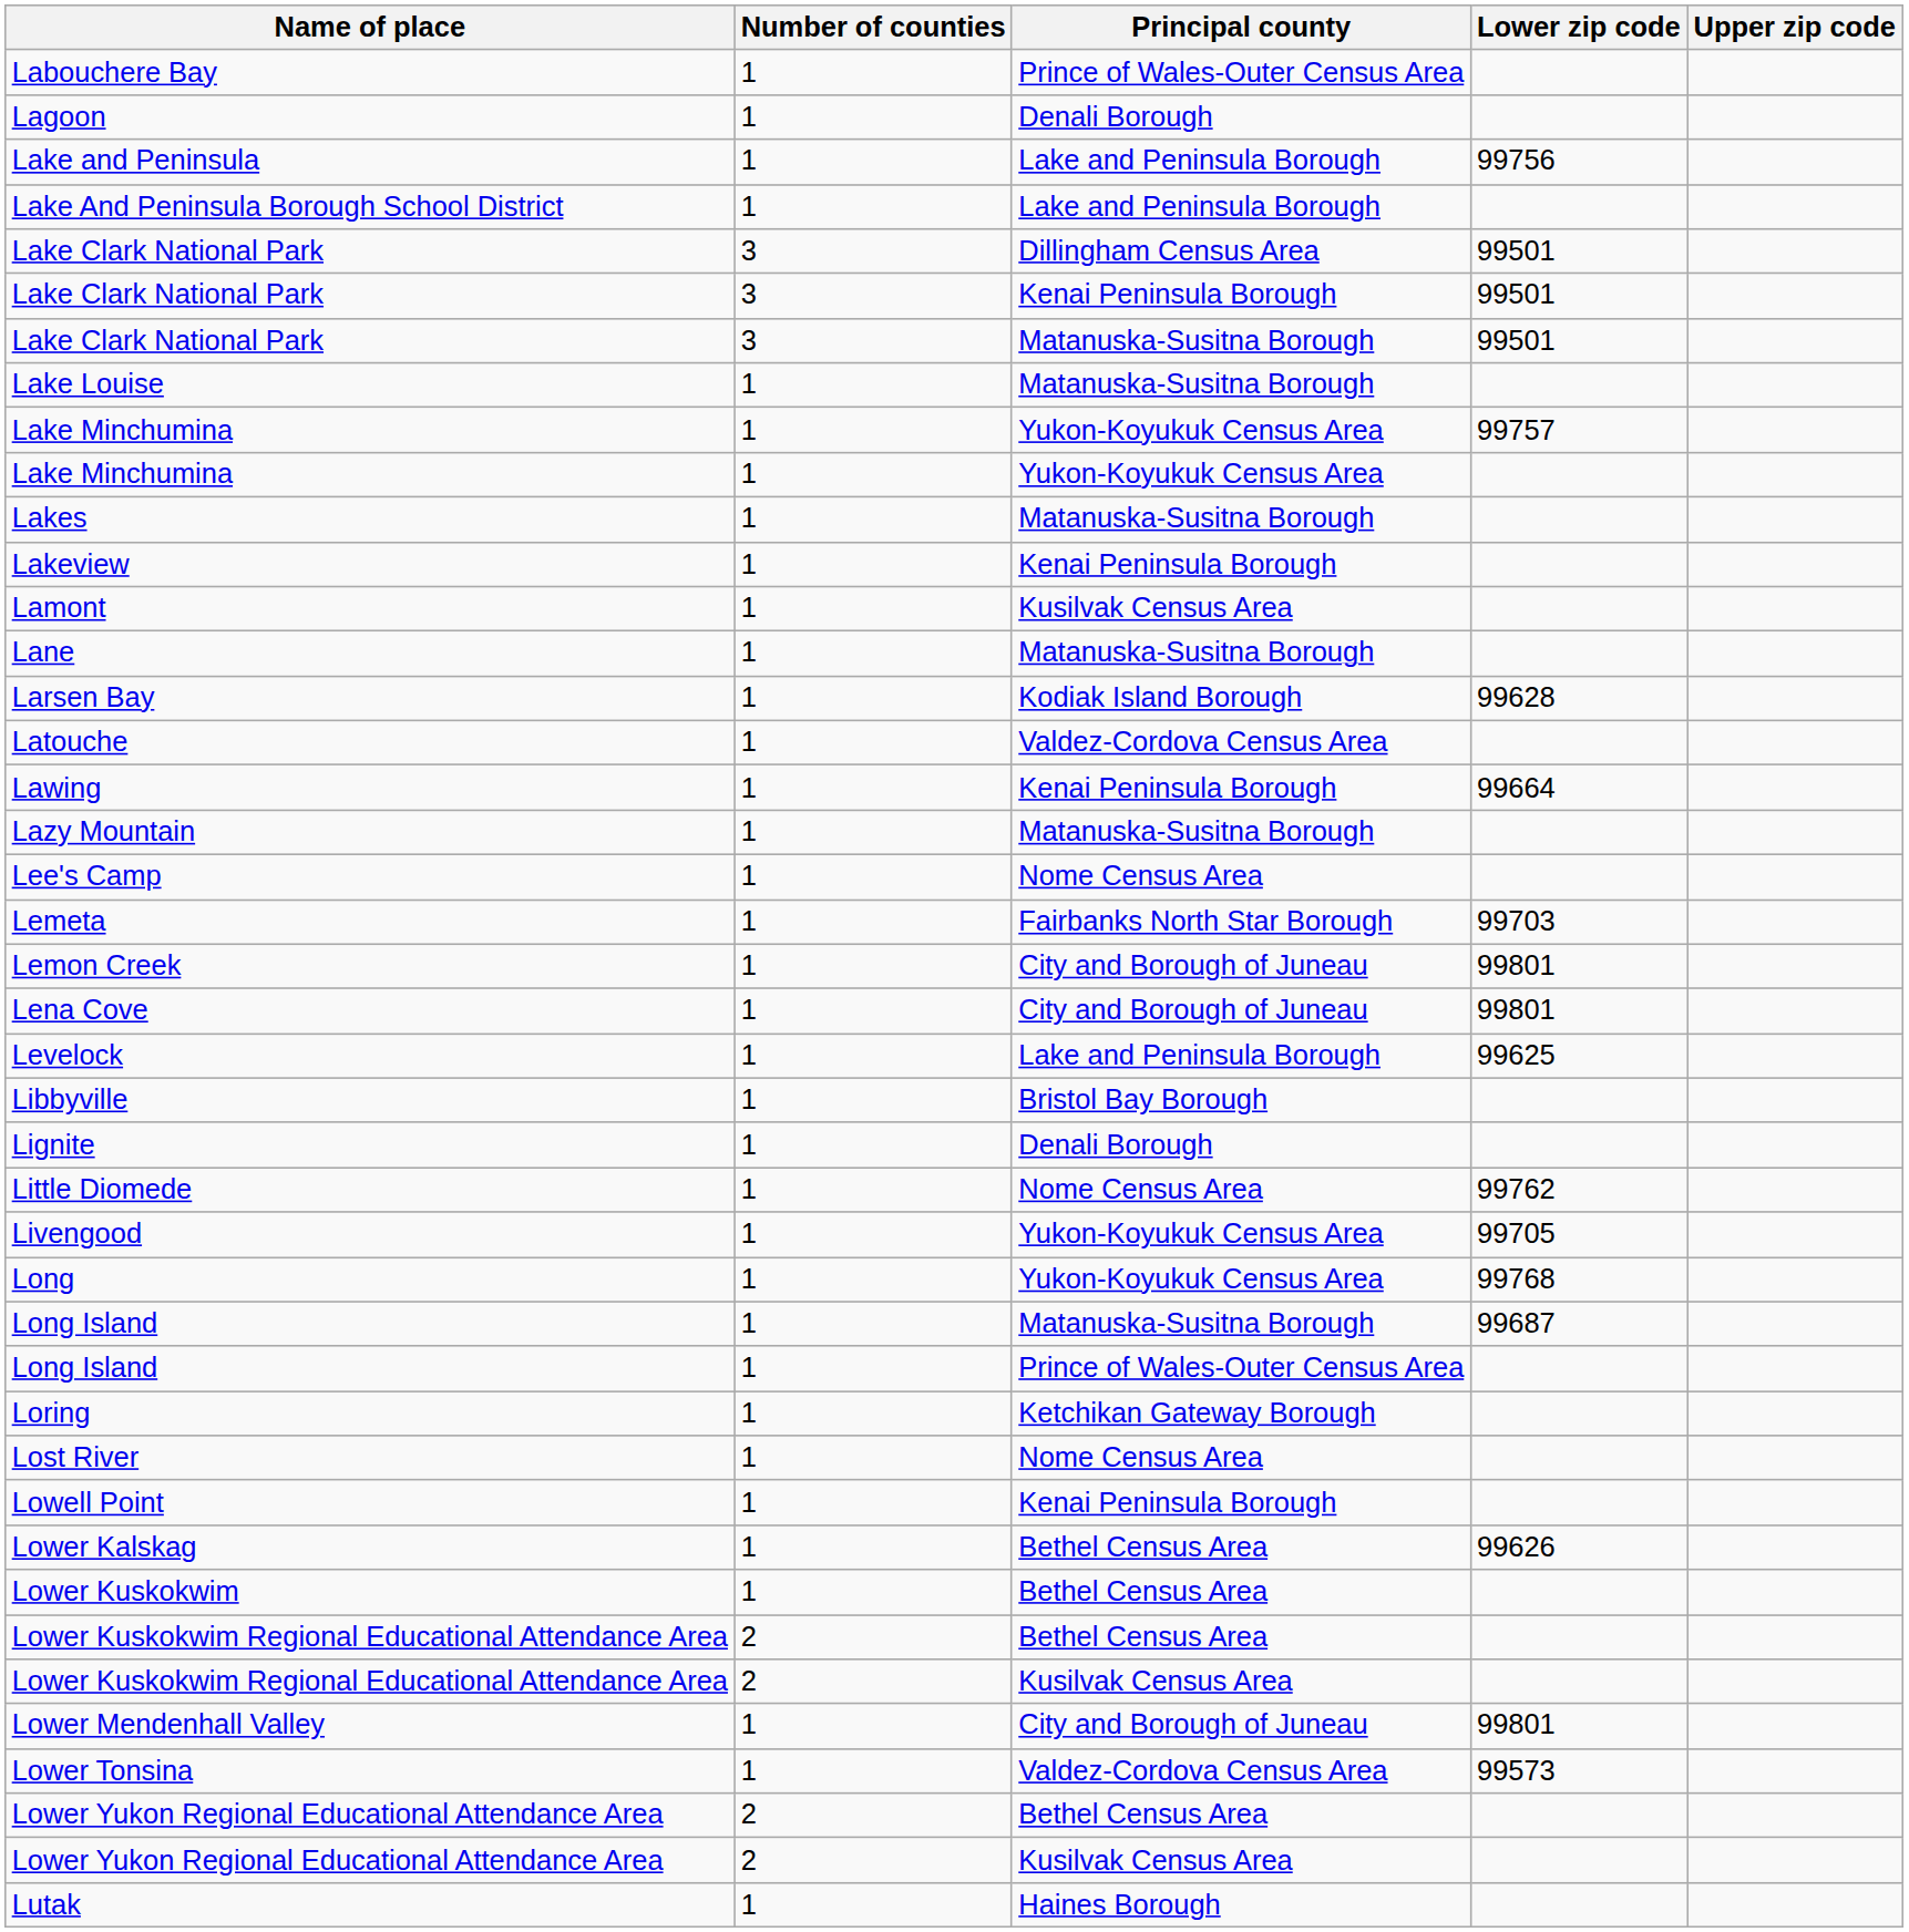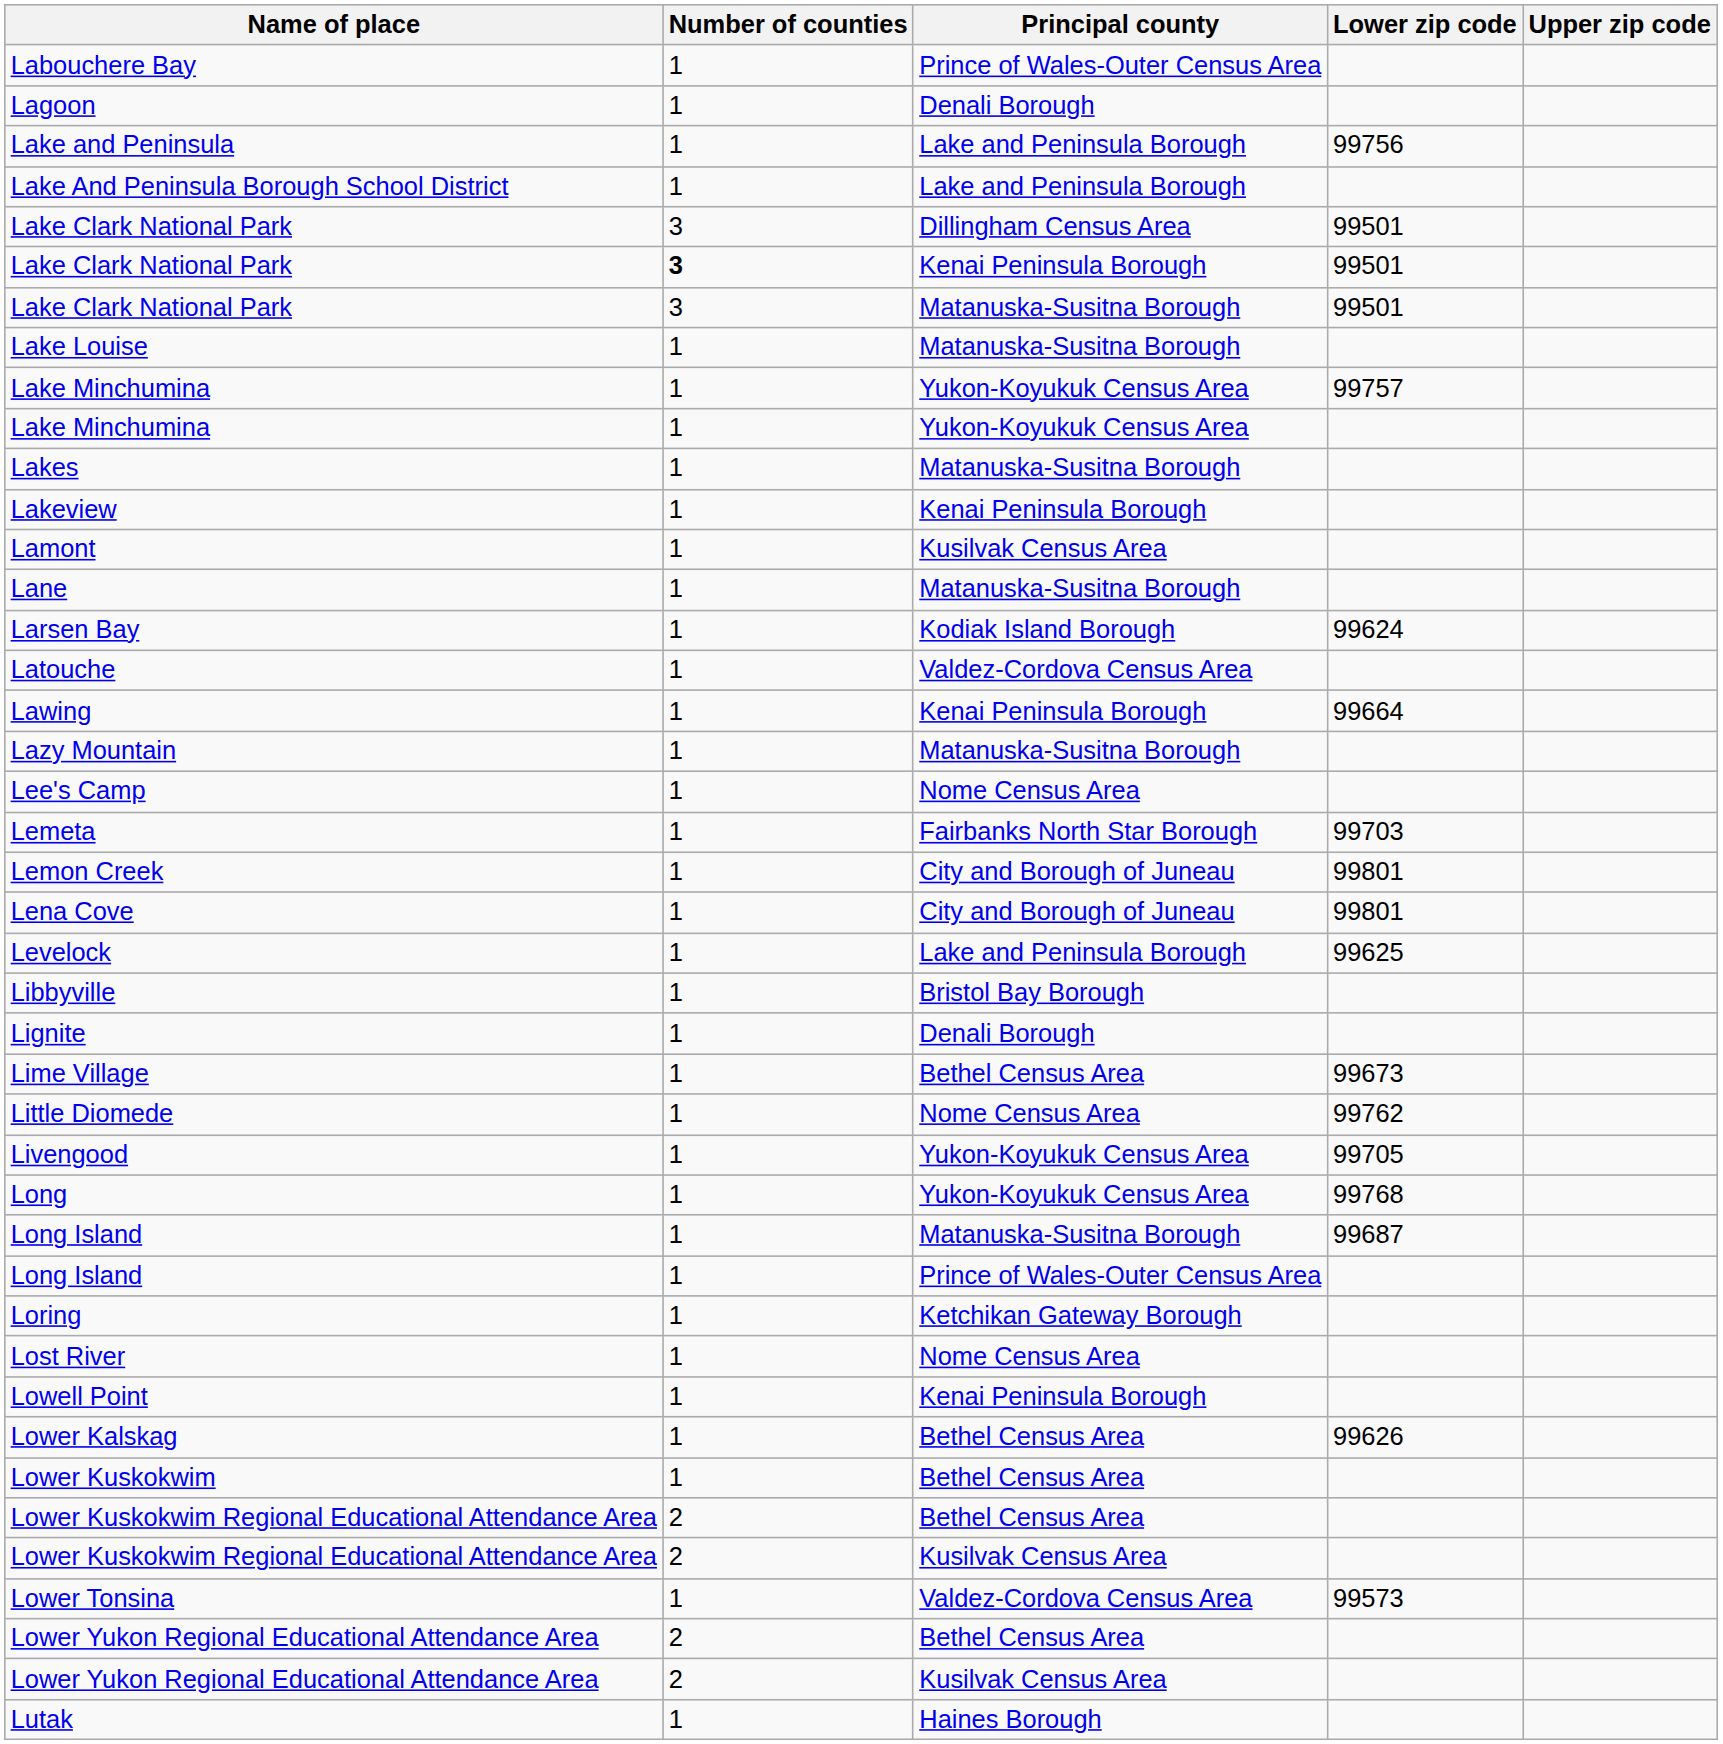Lake Clark National Park / Kenai Peninsula Borough | Number of counties: normal -> bold
Larsen Bay | Lower zip code: 99628 -> 99624
+ row: Lime Village | 1 | Bethel Census Area | 99673
- row: Lower Mendenhall Valley | 1 | City and Borough of Juneau | 99801
